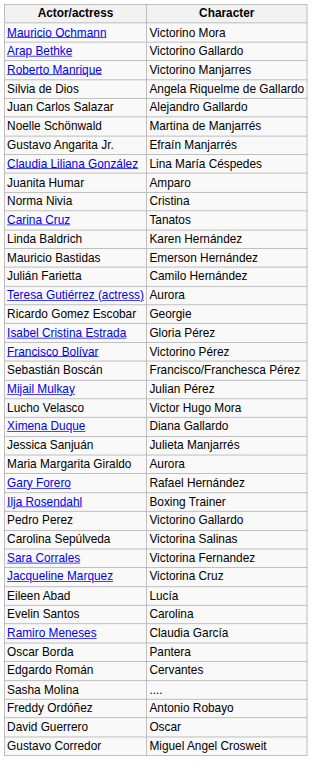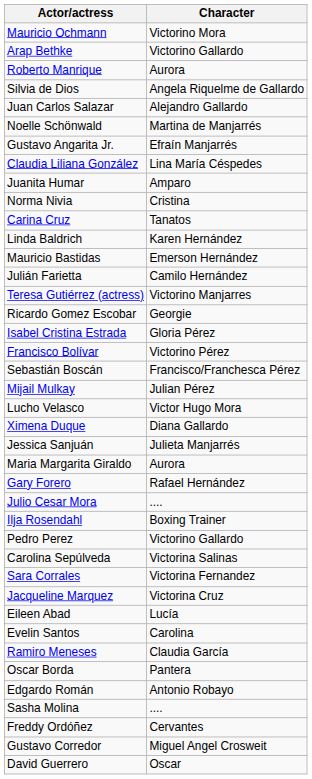Roberto Manrique | Character: Victorino Manjarres -> Aurora
Teresa Gutiérrez (actress) | Character: Aurora -> Victorino Manjarres
+ row: Julio Cesar Mora | ....
Edgardo Román | Character: Cervantes -> Antonio Robayo
Freddy Ordóñez | Character: Antonio Robayo -> Cervantes
rows swapped: Gustavo Corredor <-> David Guerrero
